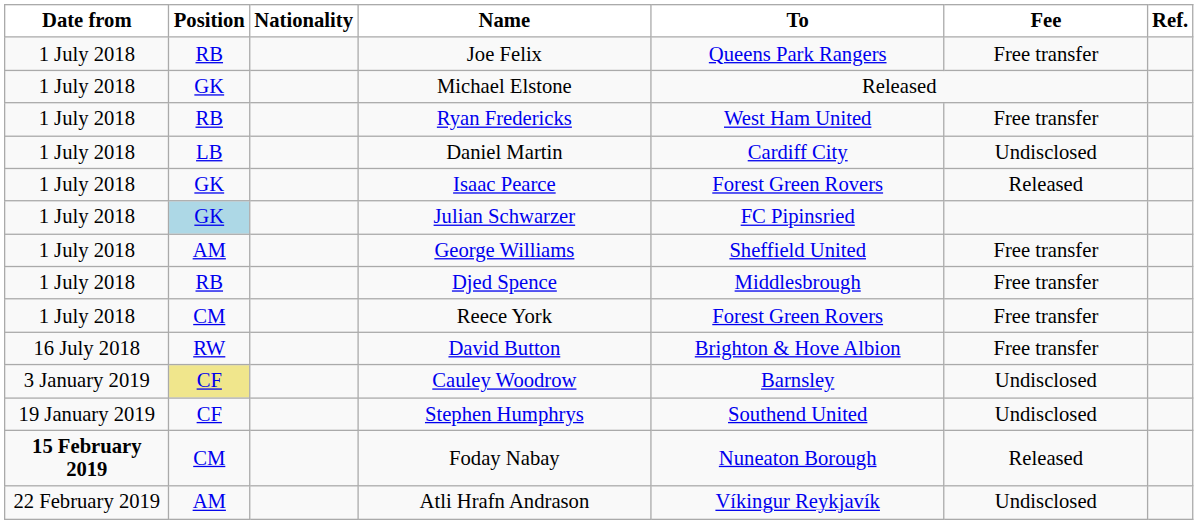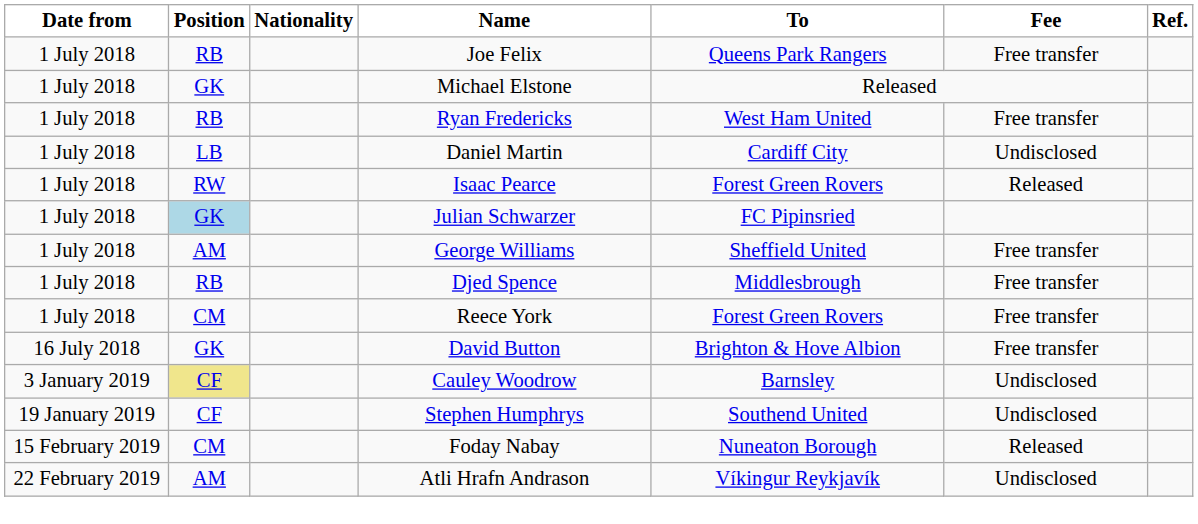Isaac Pearce | Position: GK -> RW
David Button | Position: RW -> GK
Foday Nabay | Date from: bold -> normal
